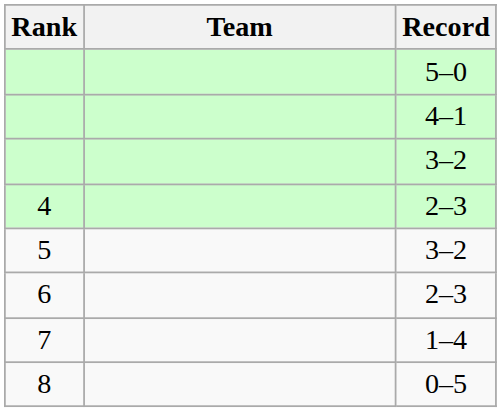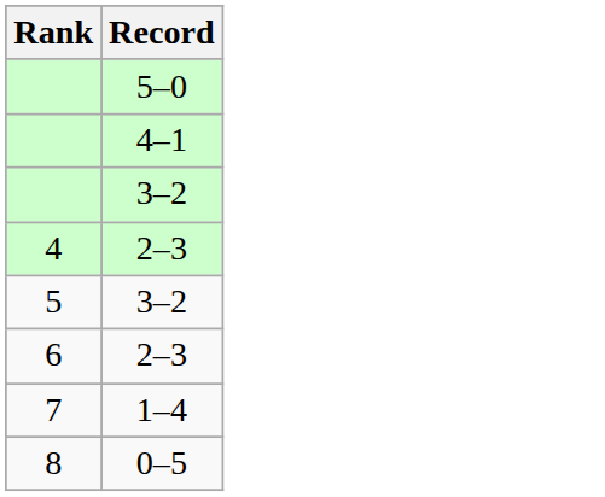- column: Team
